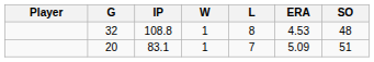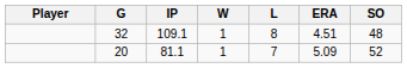32 | IP: 108.8 -> 109.1
32 | ERA: 4.53 -> 4.51
20 | IP: 83.1 -> 81.1
20 | SO: 51 -> 52
